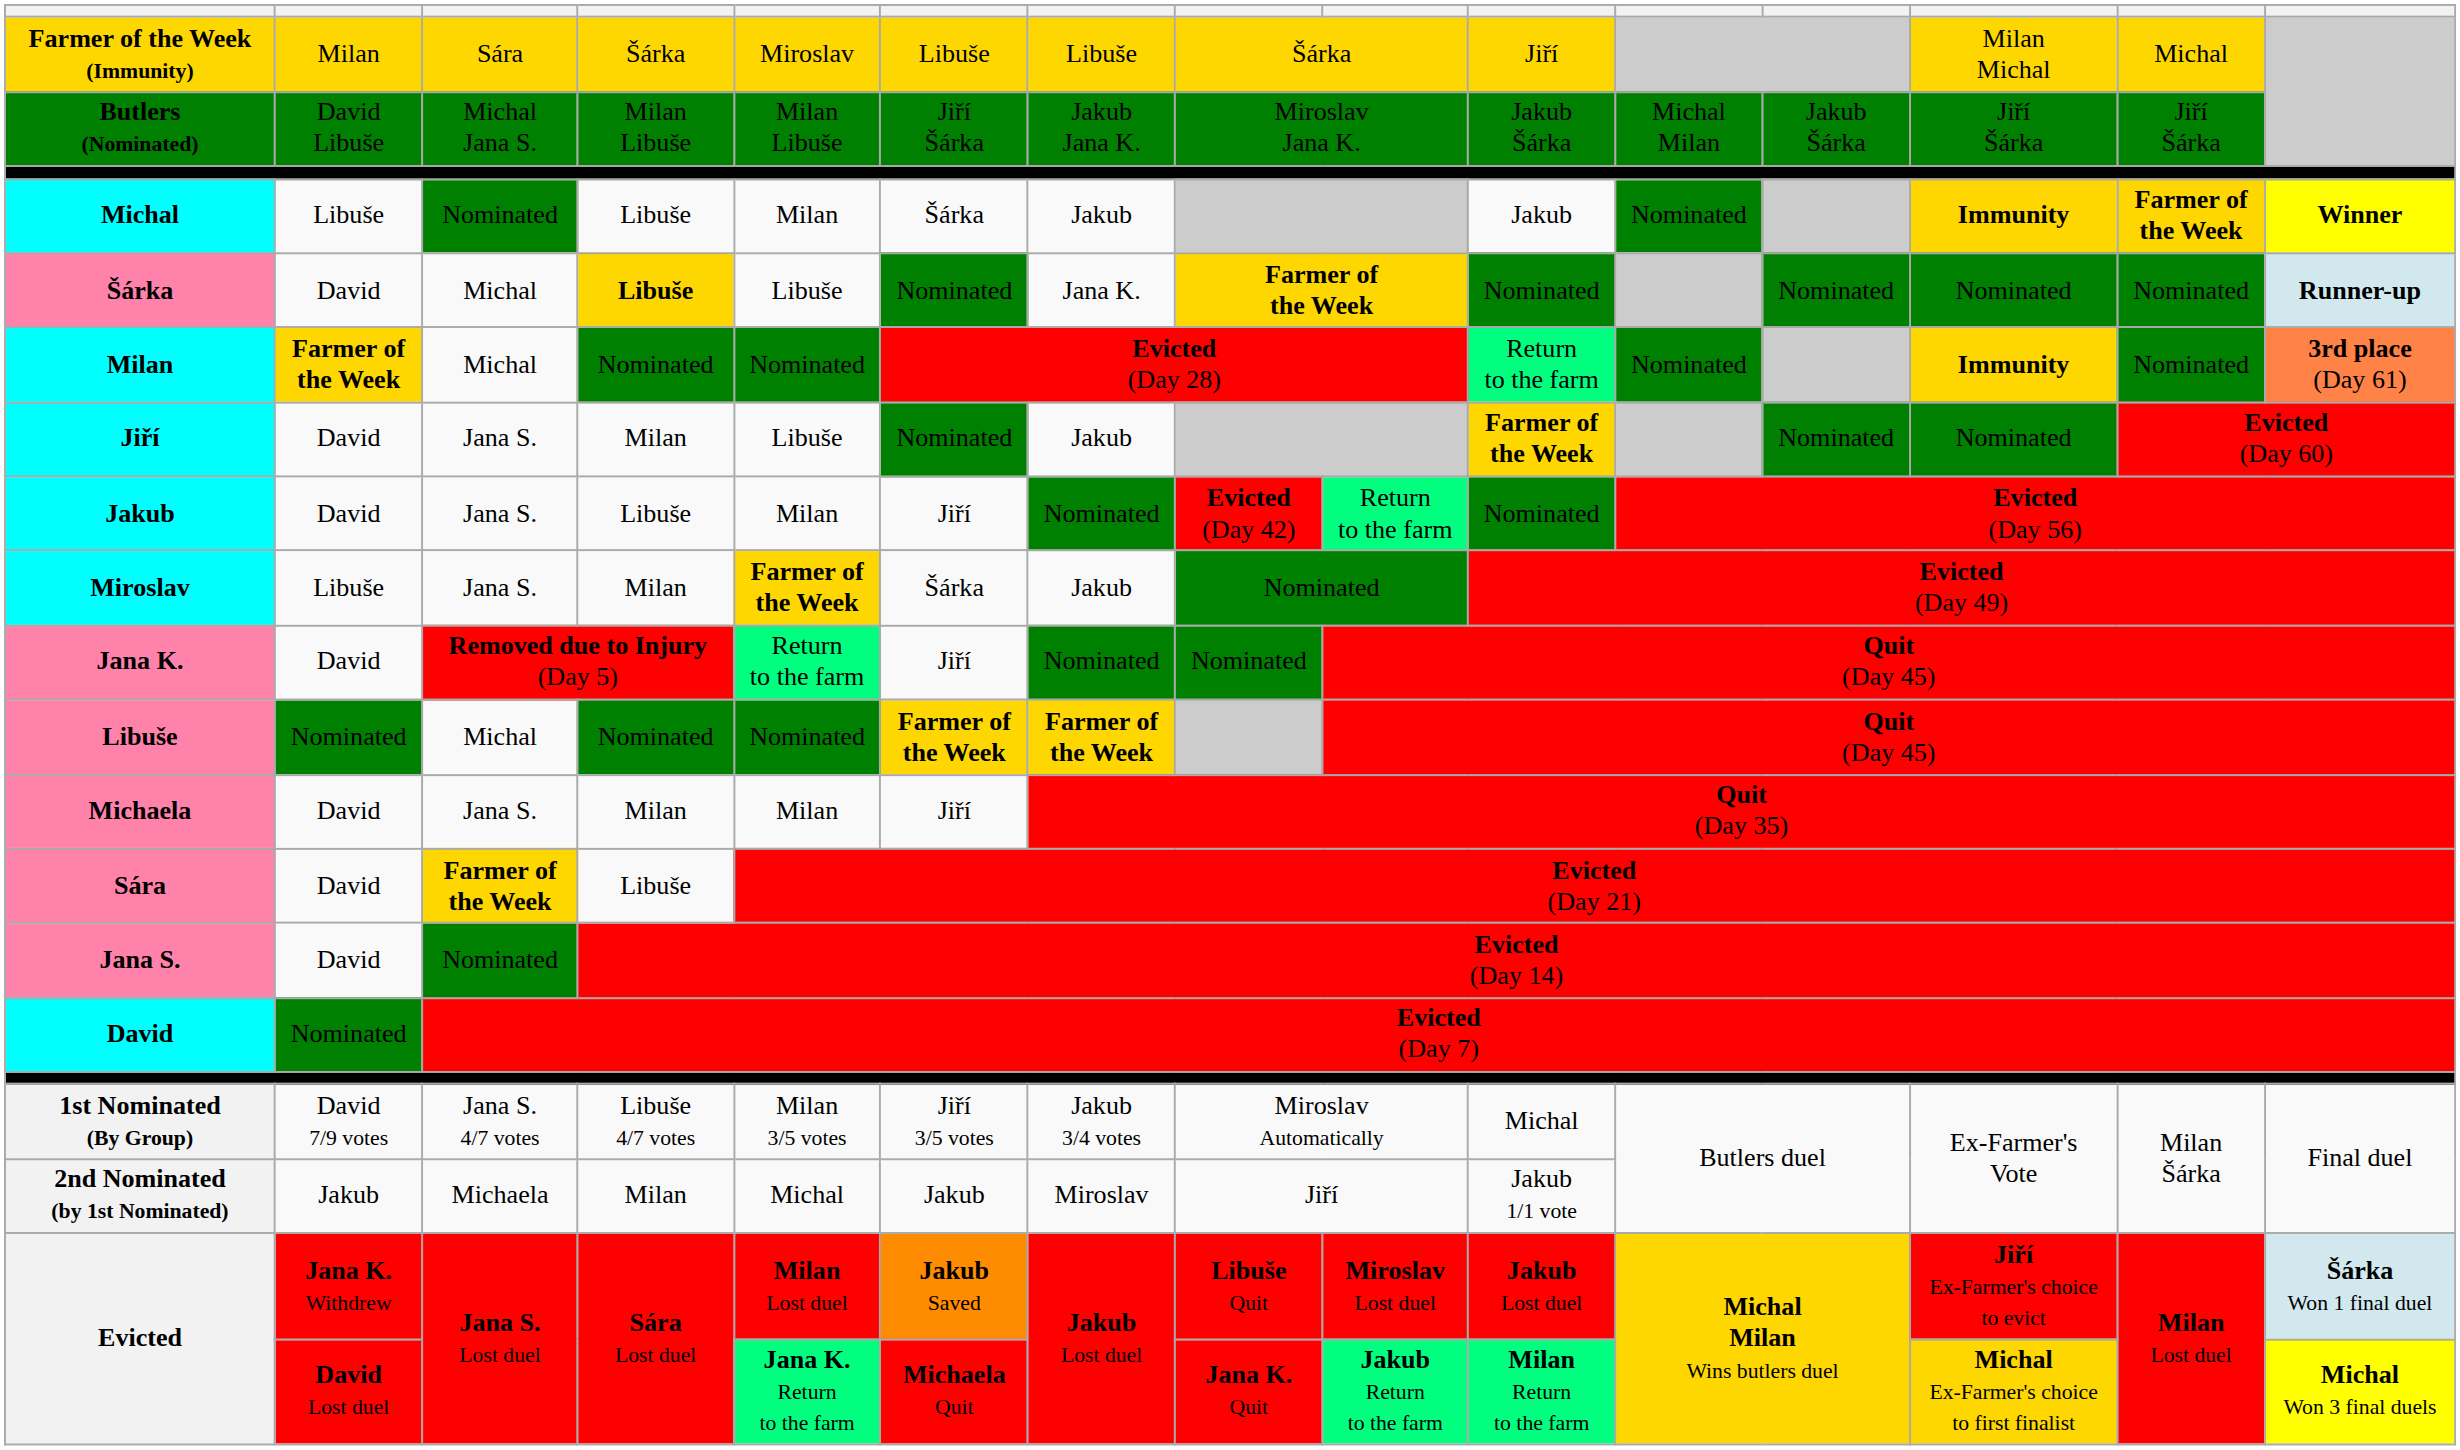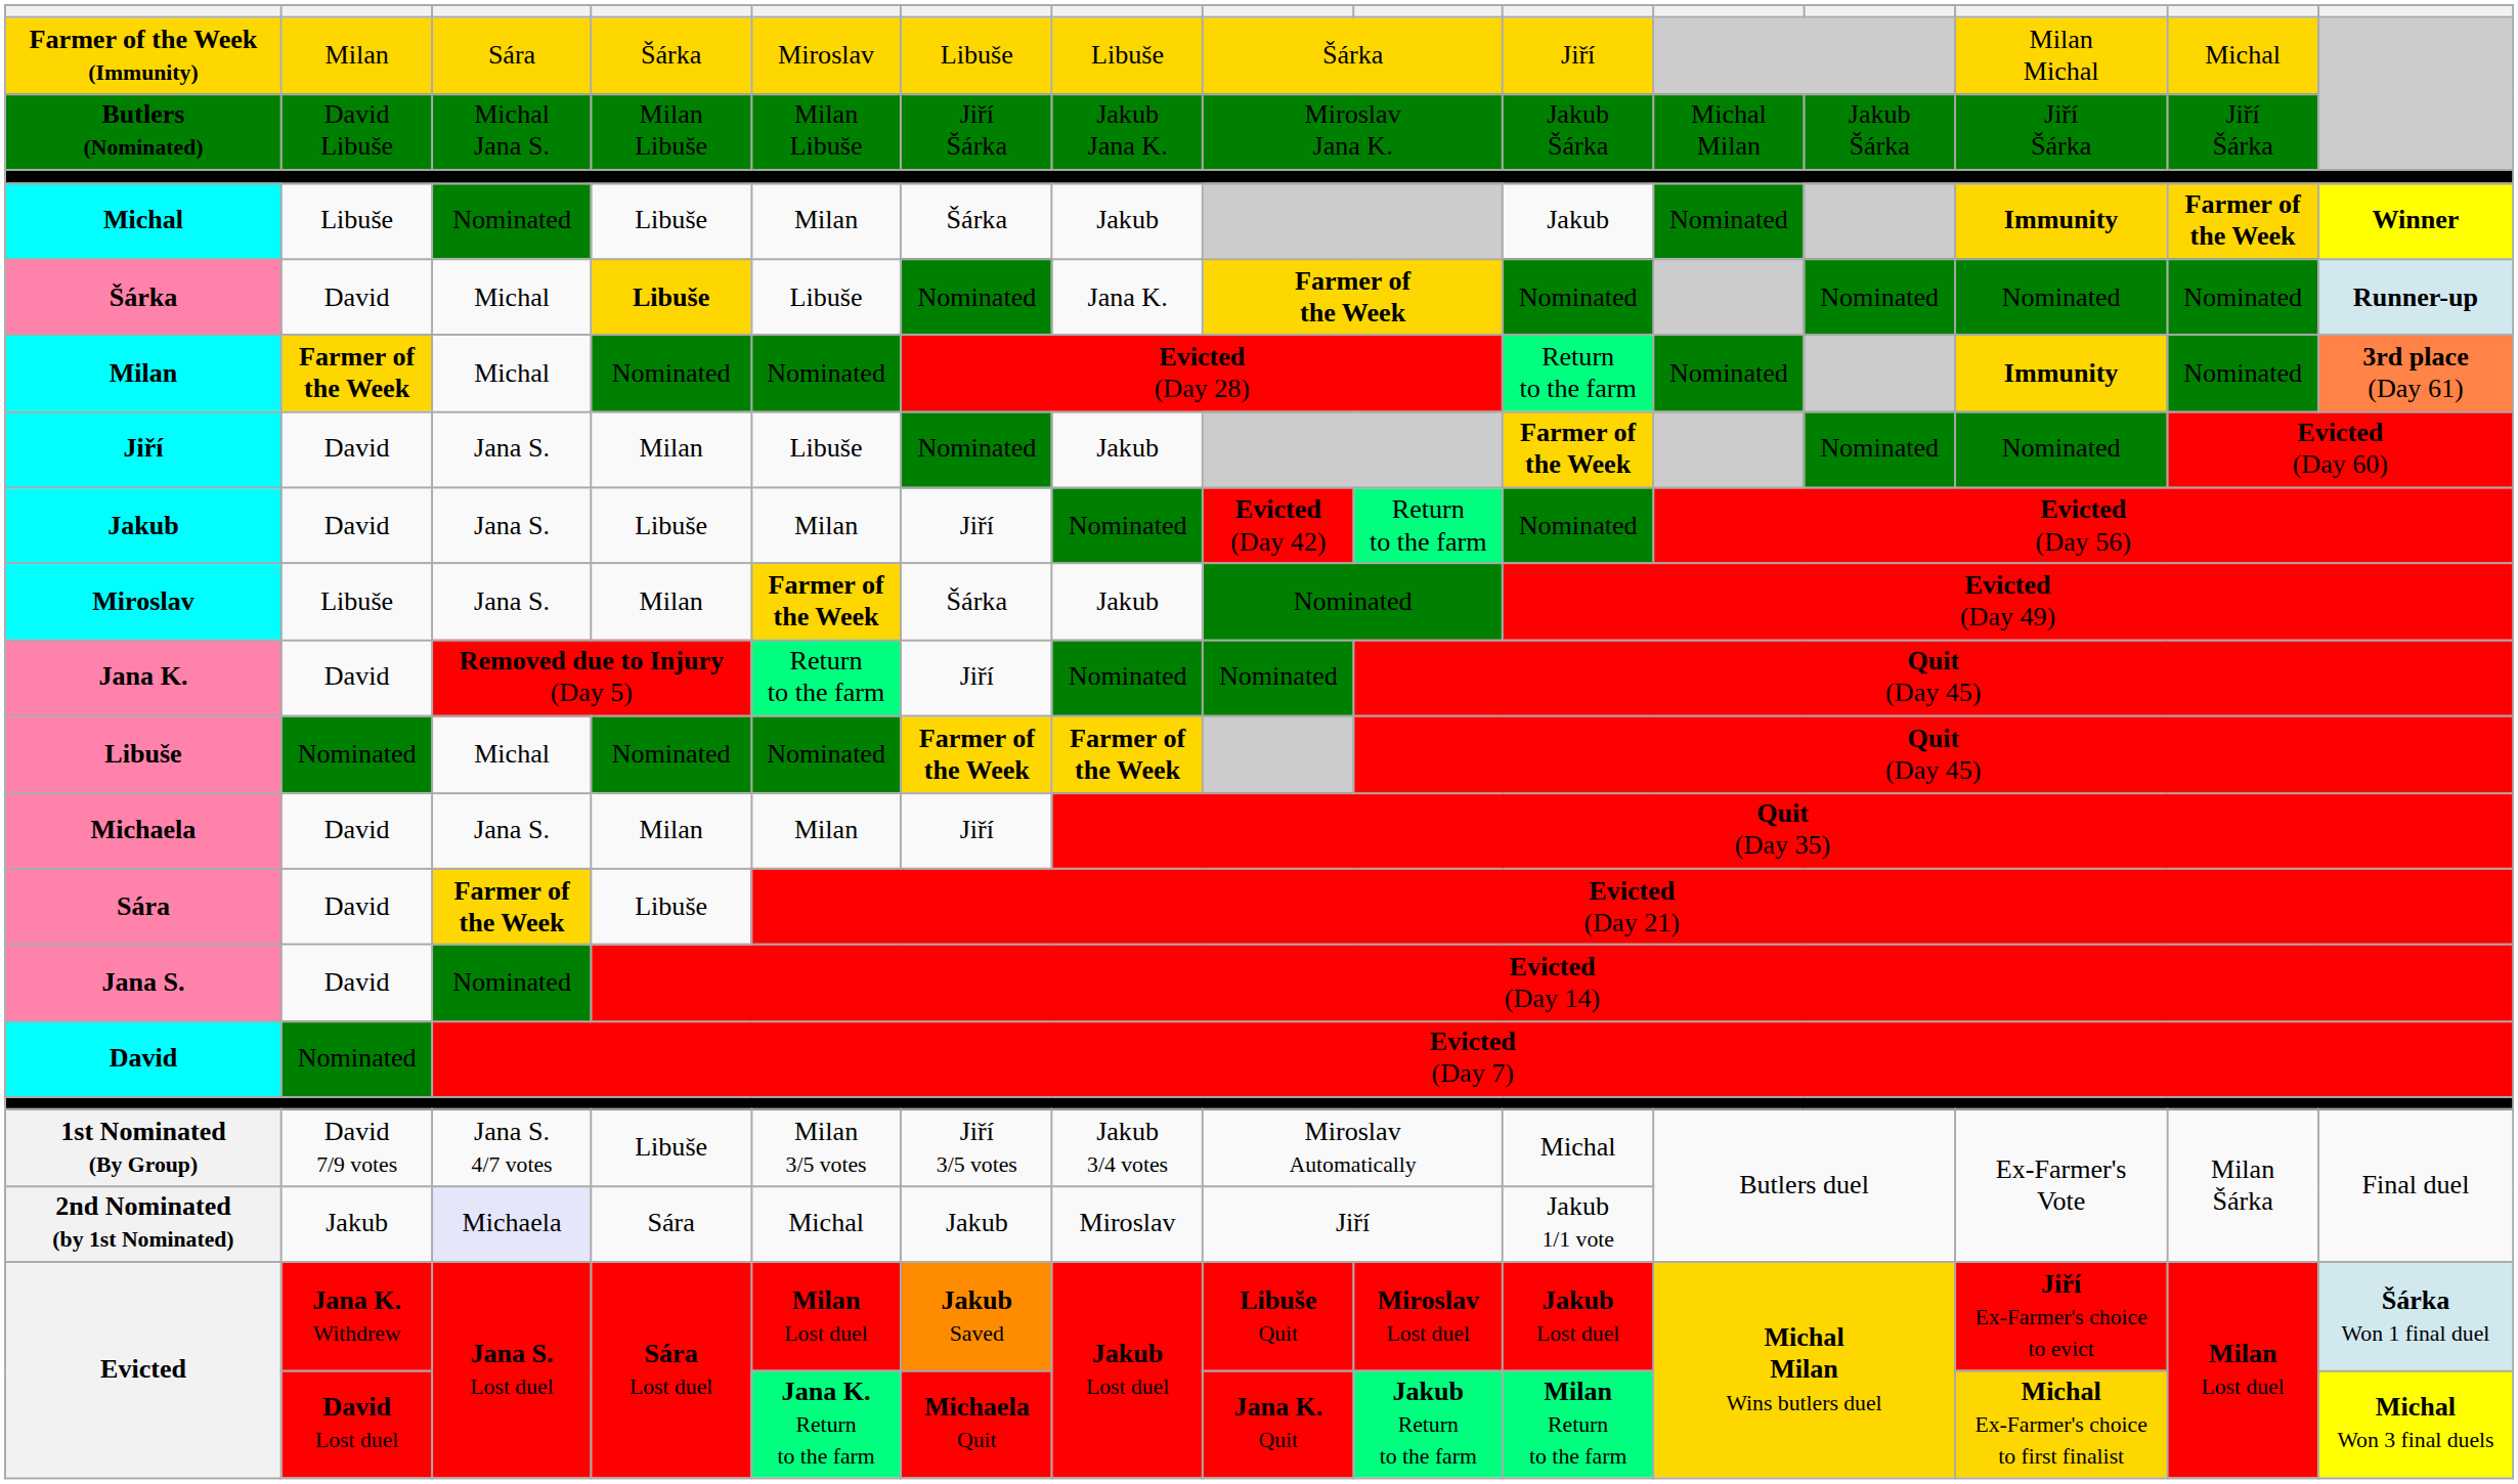1st Nominated (By Group) | column 4: Libuše 4/7 votes -> Libuše
2nd Nominated (by 1st Nominated) | column 3: no background -> lavender background
2nd Nominated (by 1st Nominated) | column 4: Milan -> Sára
